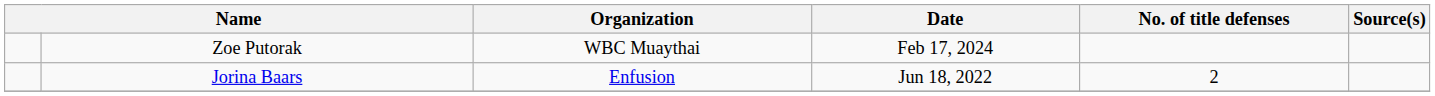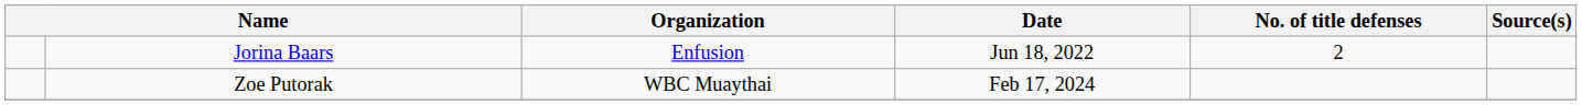rows swapped: Zoe Putorak <-> Jorina Baars
